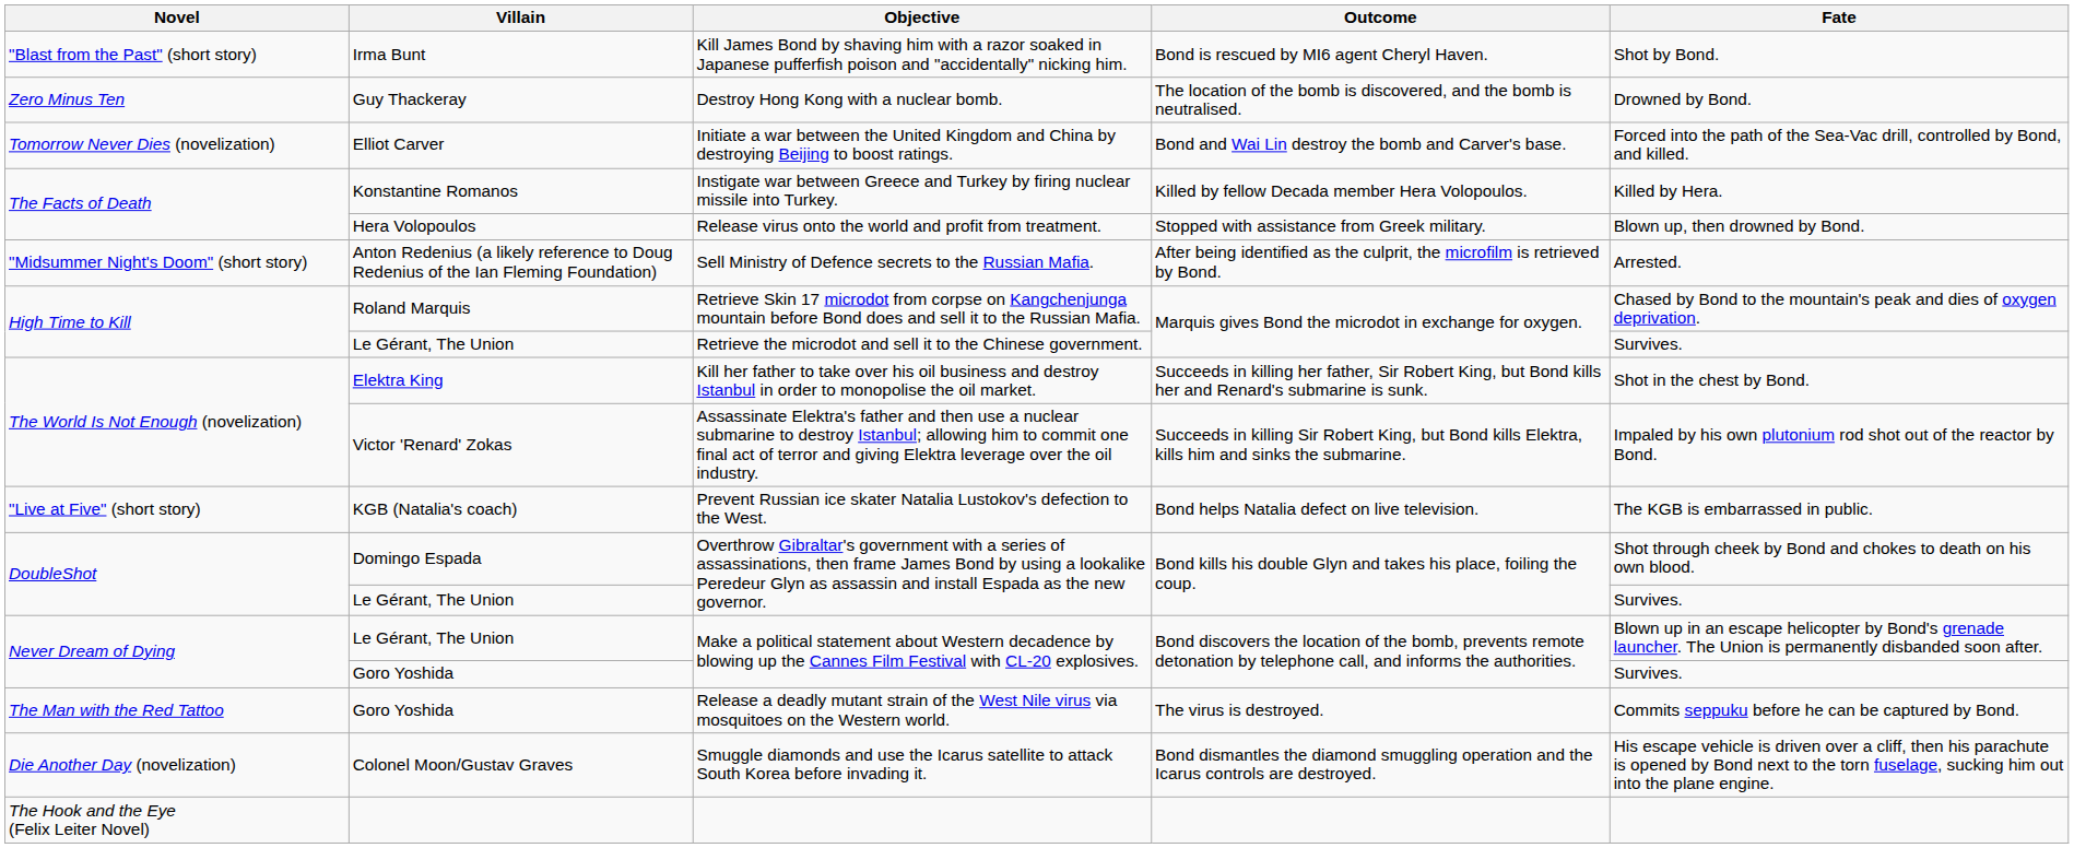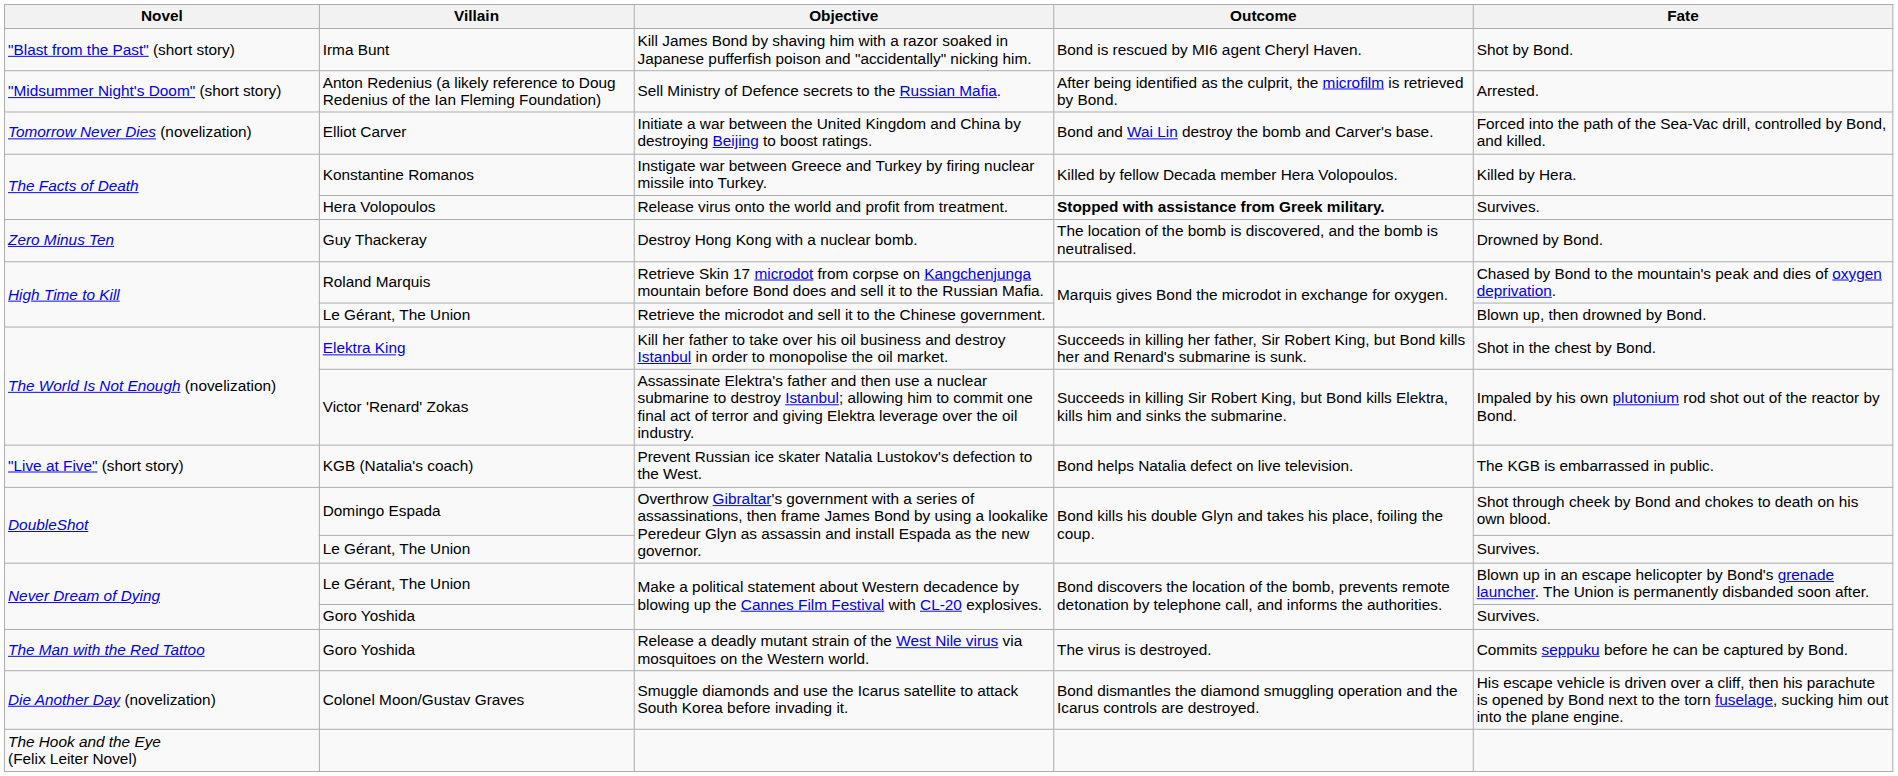rows swapped: Destroy Hong Kong with a nuclear bomb. <-> Sell Ministry of Defence secrets to the Russian Mafia.
Release virus onto the world and profit from treatment. | Outcome: normal -> bold
Release virus onto the world and profit from treatment. | Fate: Blown up, then drowned by Bond. -> Survives.
Retrieve the microdot and sell it to the Chinese government. | Fate: Survives. -> Blown up, then drowned by Bond.
